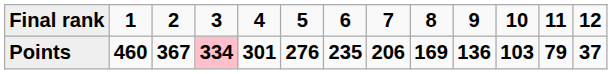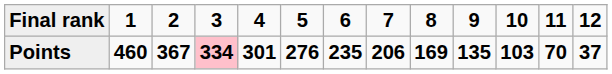Points | column 10: 136 -> 135
Points | column 12: 79 -> 70
